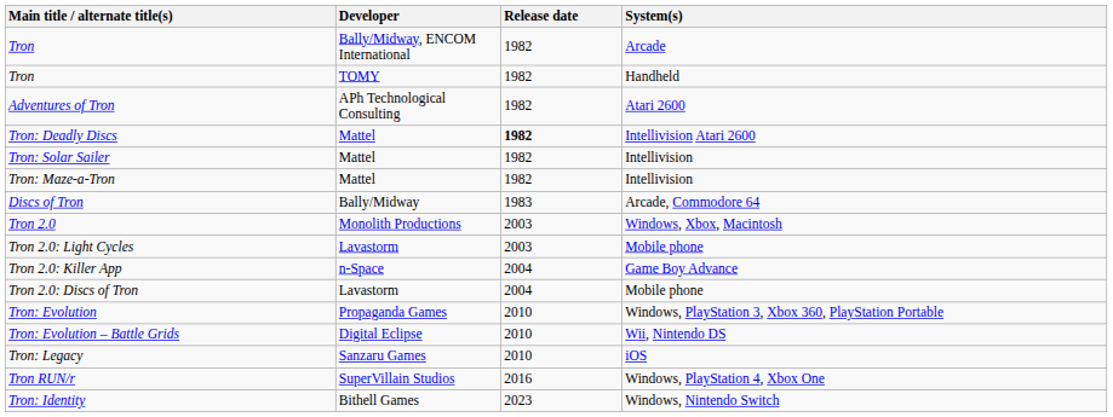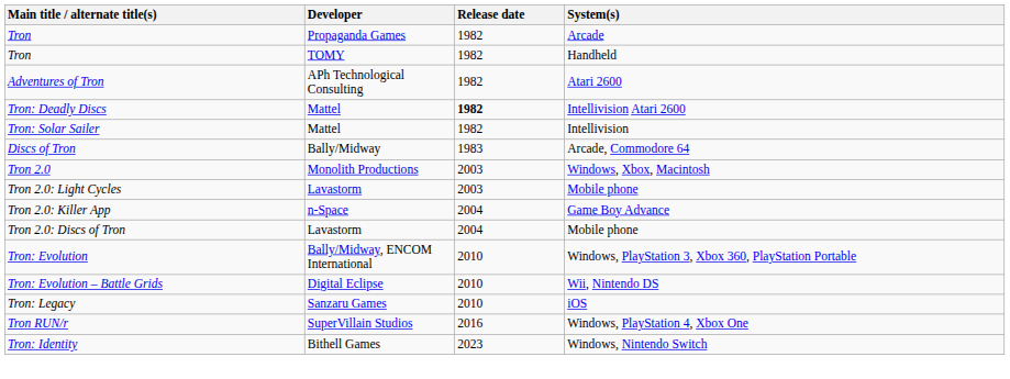Tron / Arcade | Developer: Bally/Midway, ENCOM International -> Propaganda Games
- row: Tron: Maze-a-Tron | Mattel | 1982 | Intellivision
Tron: Evolution | Developer: Propaganda Games -> Bally/Midway, ENCOM International
